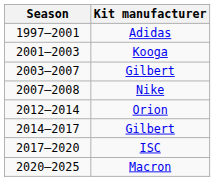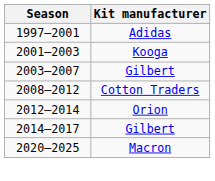- row: 2007–2008 | Nike
+ row: 2008–2012 | Cotton Traders
- row: 2017–2020 | ISC
